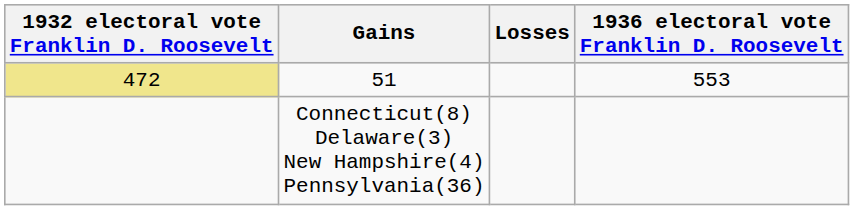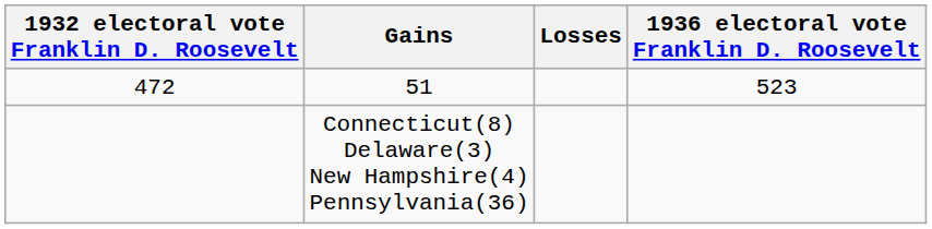51 | 1932 electoral vote Franklin D. Roosevelt: khaki background -> no background
51 | 1936 electoral vote Franklin D. Roosevelt: 553 -> 523
